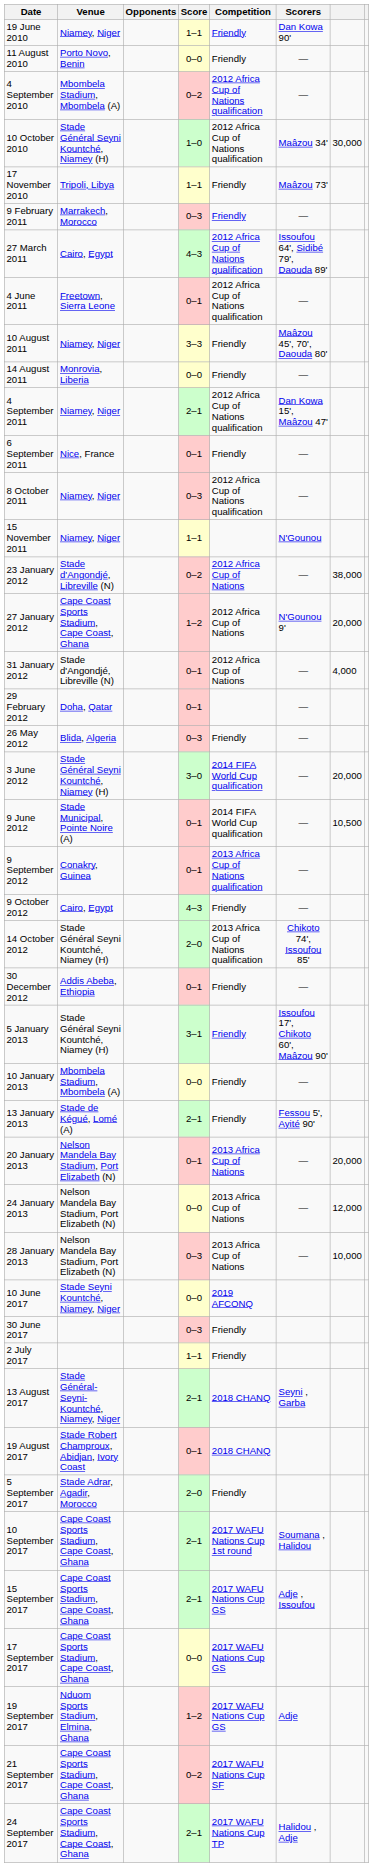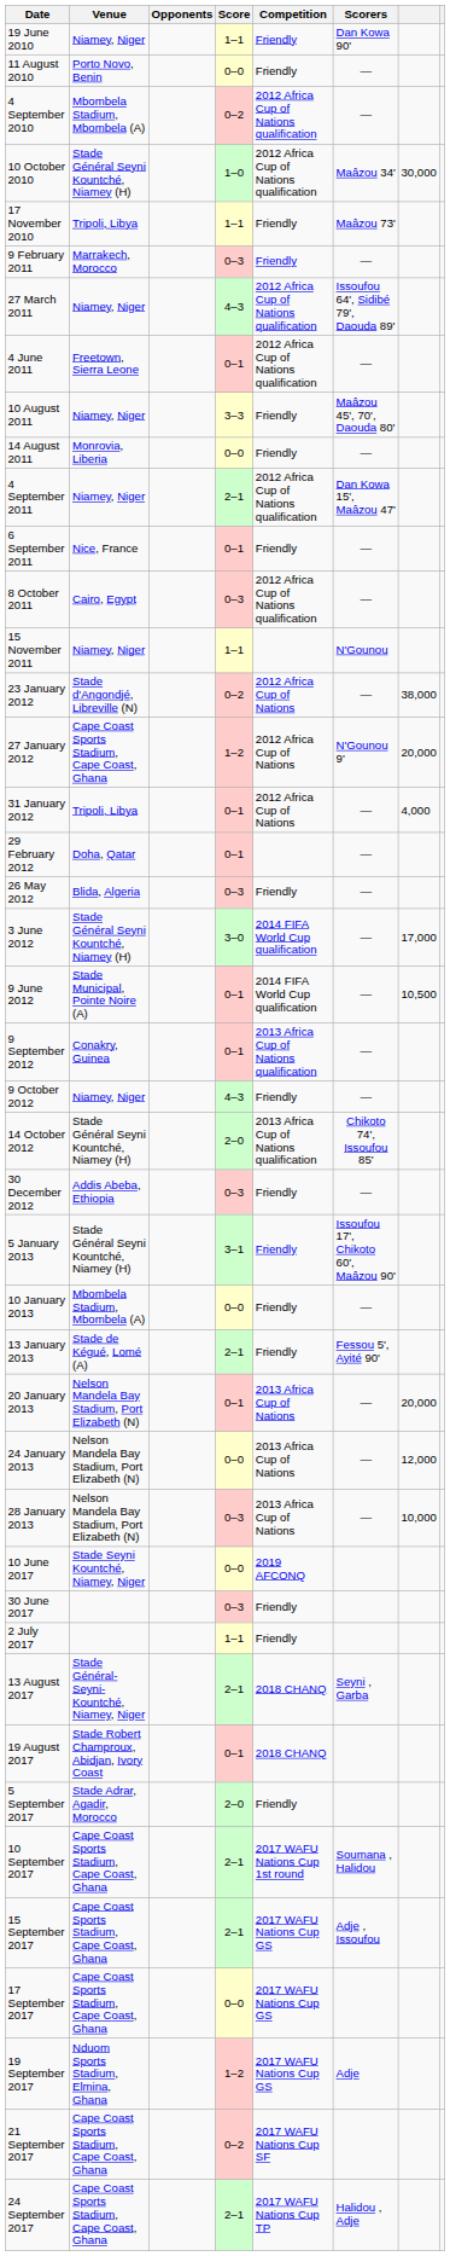27 March 2011 | Venue: Cairo, Egypt -> Niamey, Niger
8 October 2011 | Venue: Niamey, Niger -> Cairo, Egypt
31 January 2012 | Venue: Stade d'Angondjé, Libreville (N) -> Tripoli, Libya
3 June 2012 | column 7: 20,000 -> 17,000
9 October 2012 | Venue: Cairo, Egypt -> Niamey, Niger
30 December 2012 | Score: 0–1 -> 0–3
